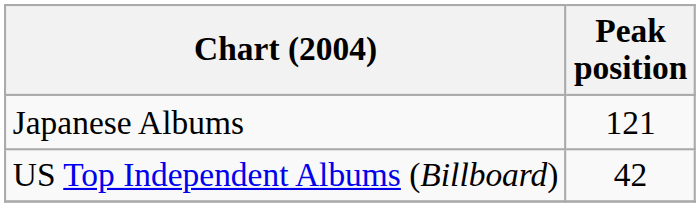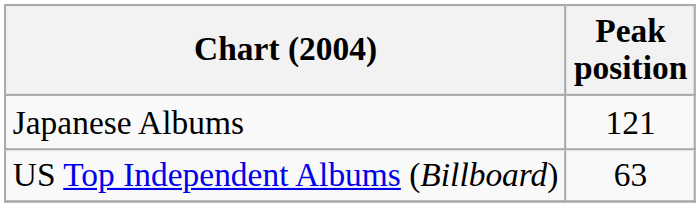US Top Independent Albums (Billboard) | Peak position: 42 -> 63
